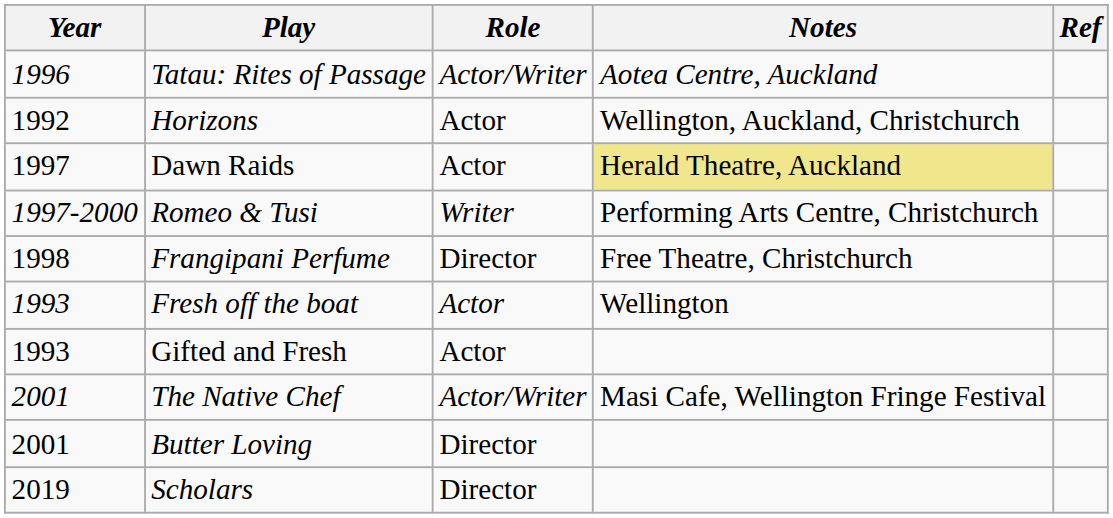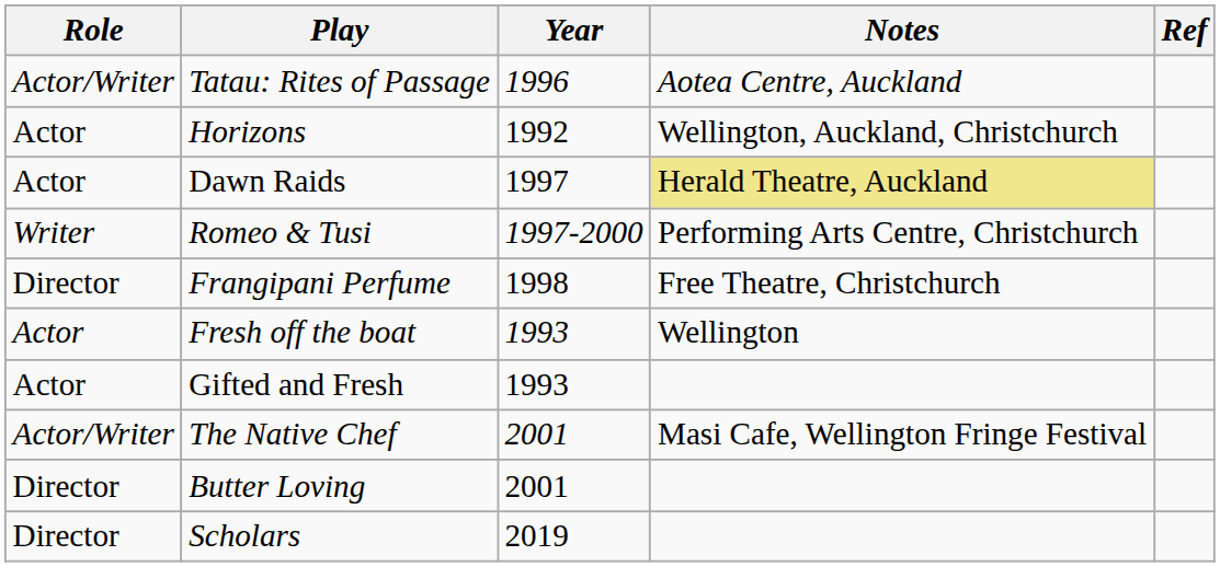columns swapped: Year <-> Role
